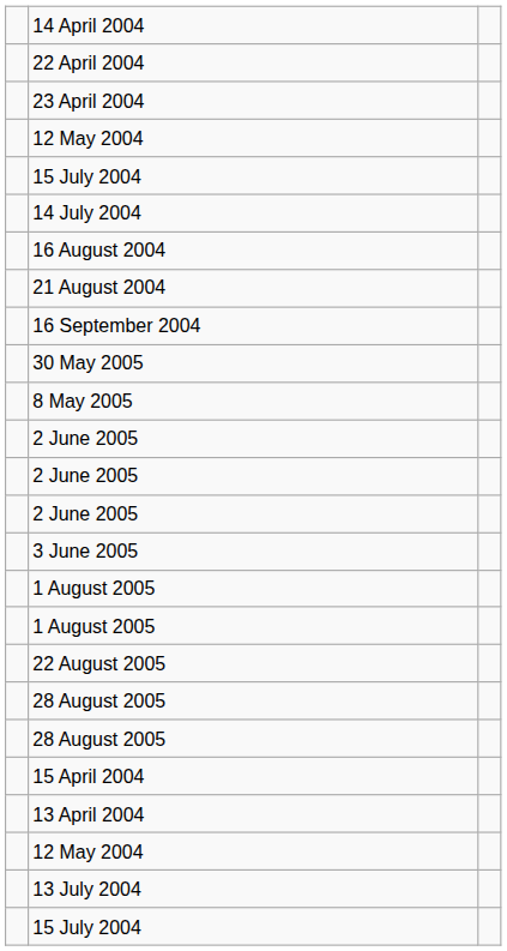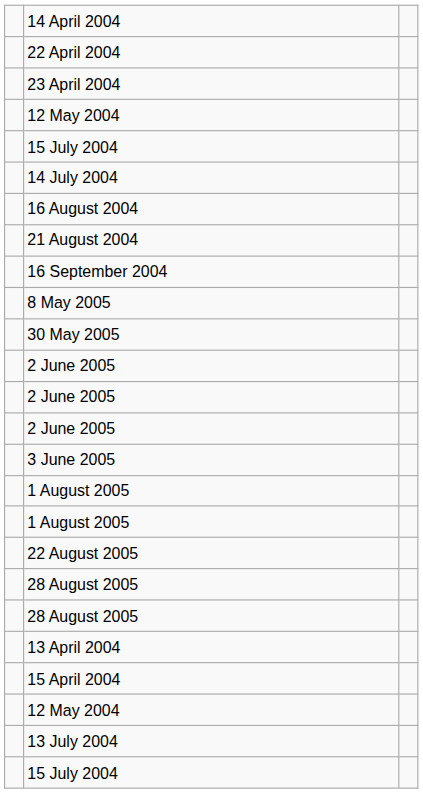rows swapped: 8 May 2005 <-> 30 May 2005
rows swapped: 15 April 2004 <-> 13 April 2004
